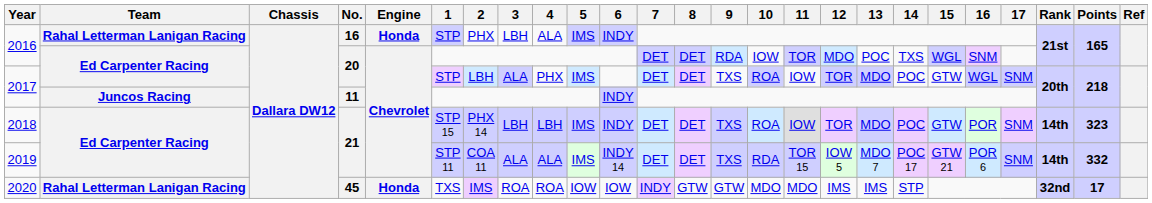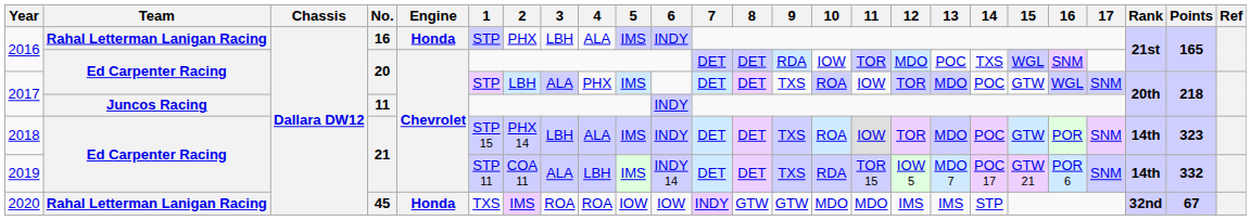2018 | 4: LBH -> ALA
2019 | 4: ALA -> LBH
2020 | Points: 17 -> 67
